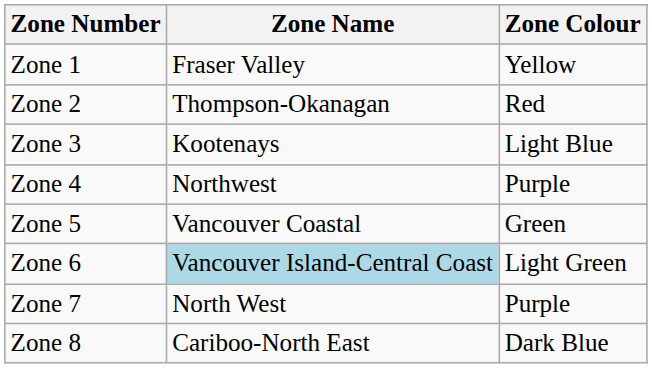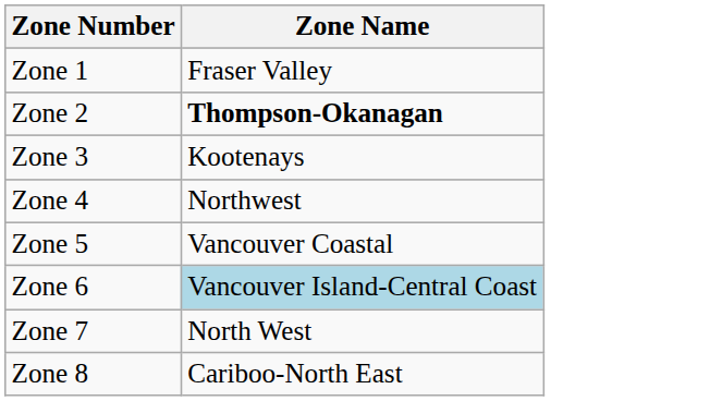- column: Zone Colour | Yellow | Red | Light Blue | Purple | Green | Light Green | Purple | Dark Blue
Zone 2 | Zone Name: normal -> bold
